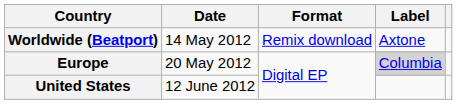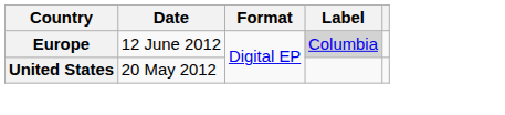- row: Worldwide (Beatport) | 14 May 2012 | Remix download | Axtone
Europe | Date: 20 May 2012 -> 12 June 2012
United States | Date: 12 June 2012 -> 20 May 2012
